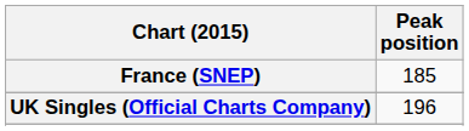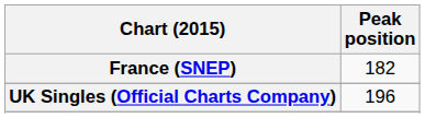France (SNEP) | Peak position: 185 -> 182
